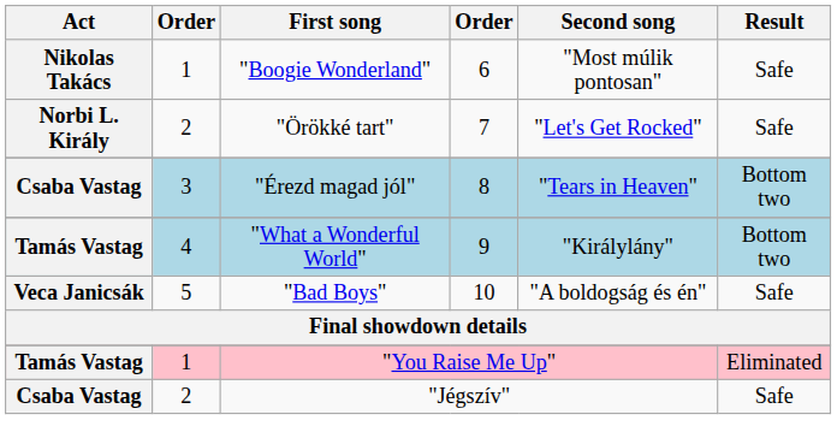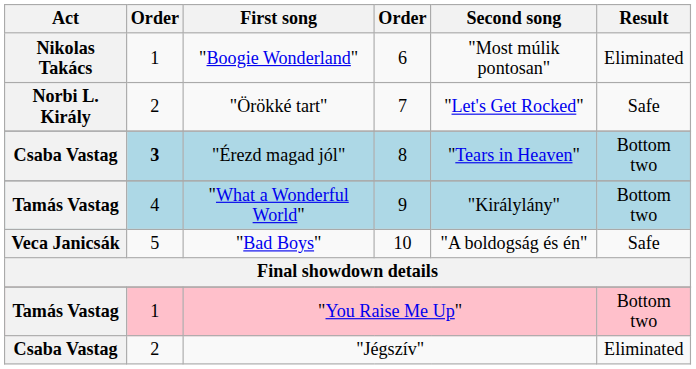"Boogie Wonderland" | Result: Safe -> Eliminated
"Érezd magad jól" | column 2: normal -> bold
"You Raise Me Up" | Result: Eliminated -> Bottom two
"Jégszív" | Result: Safe -> Eliminated
